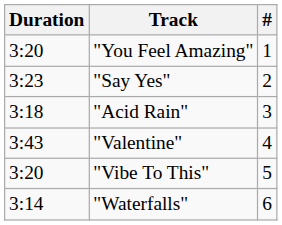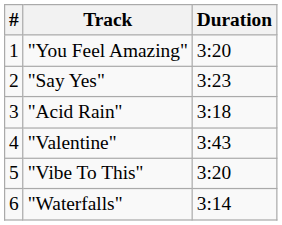columns swapped: # <-> Duration
